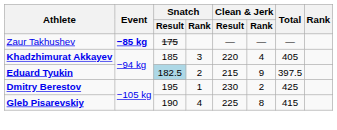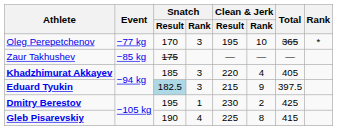+ row: Oleg Perepetchenov | −77 kg | 170 | 3 | 195 | 10 | 365 | *
Zaur Takhushev | Event: bold -> normal
Eduard Tyukin | Snatch / Rank: 2 -> 3
